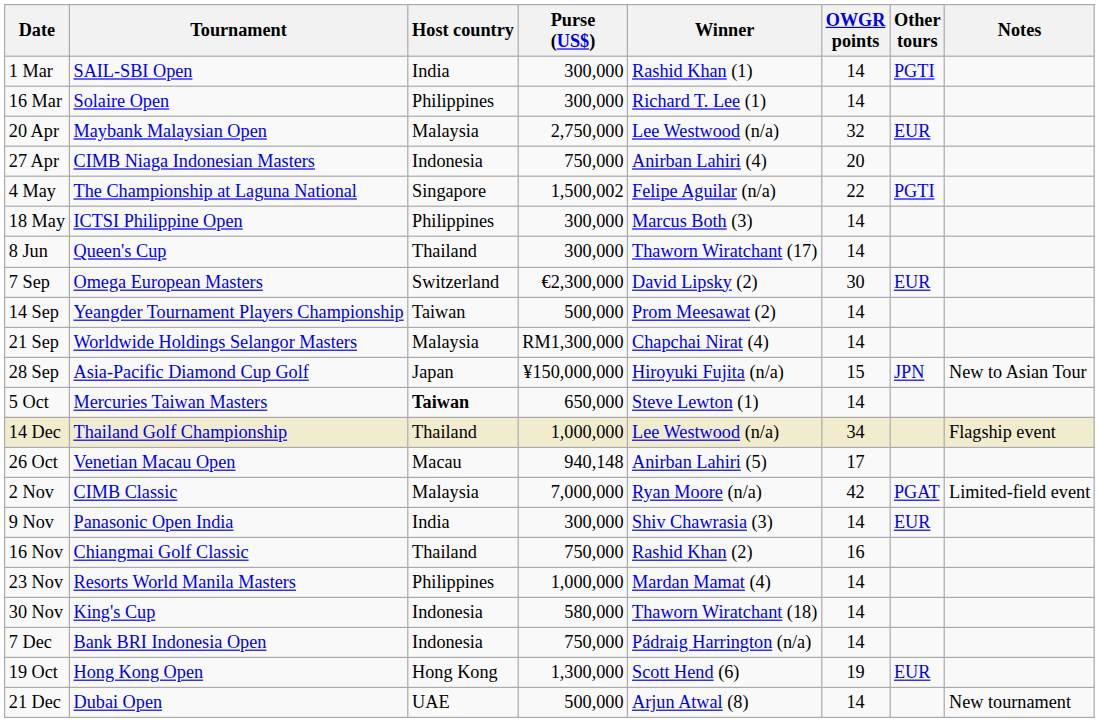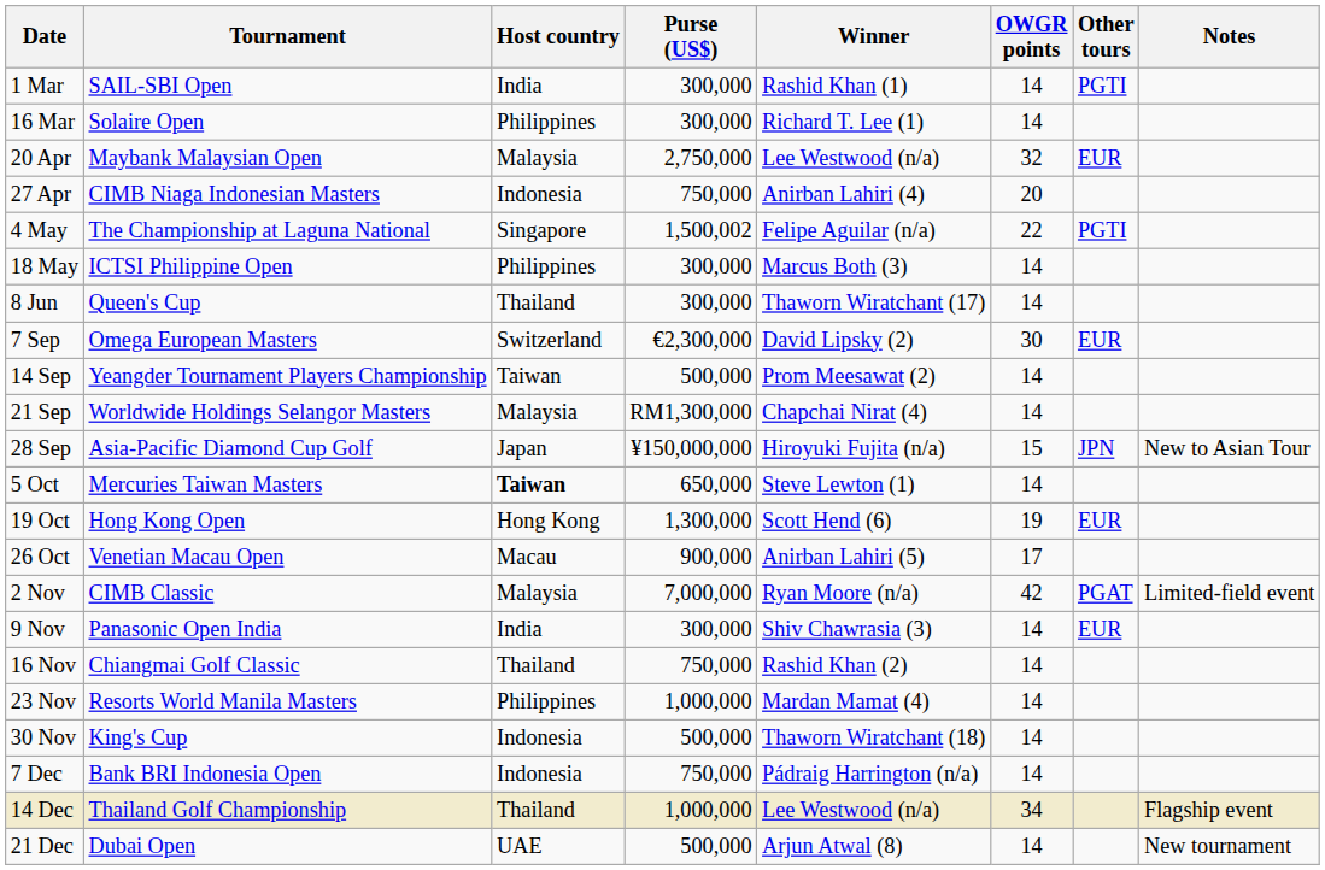rows swapped: 19 Oct <-> 14 Dec
26 Oct | Purse (US$): 940,148 -> 900,000
16 Nov | OWGR points: 16 -> 14
30 Nov | Purse (US$): 580,000 -> 500,000
